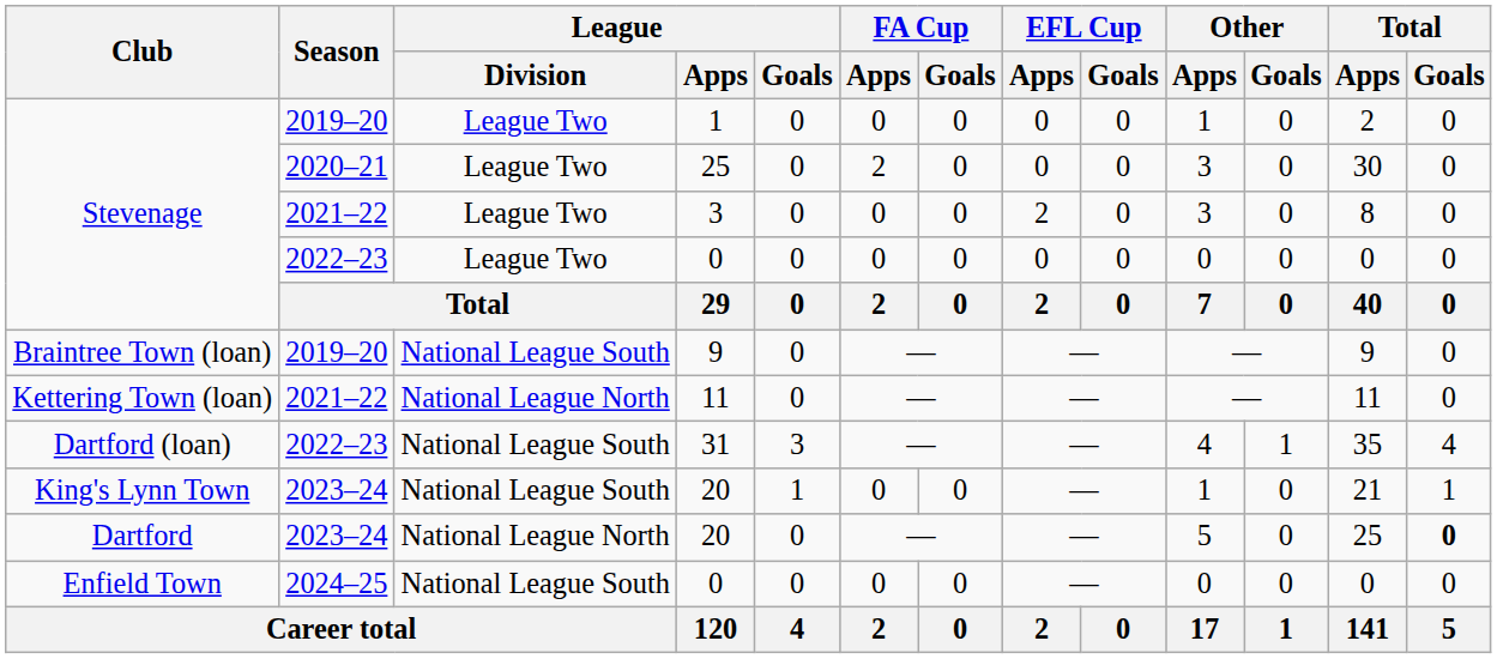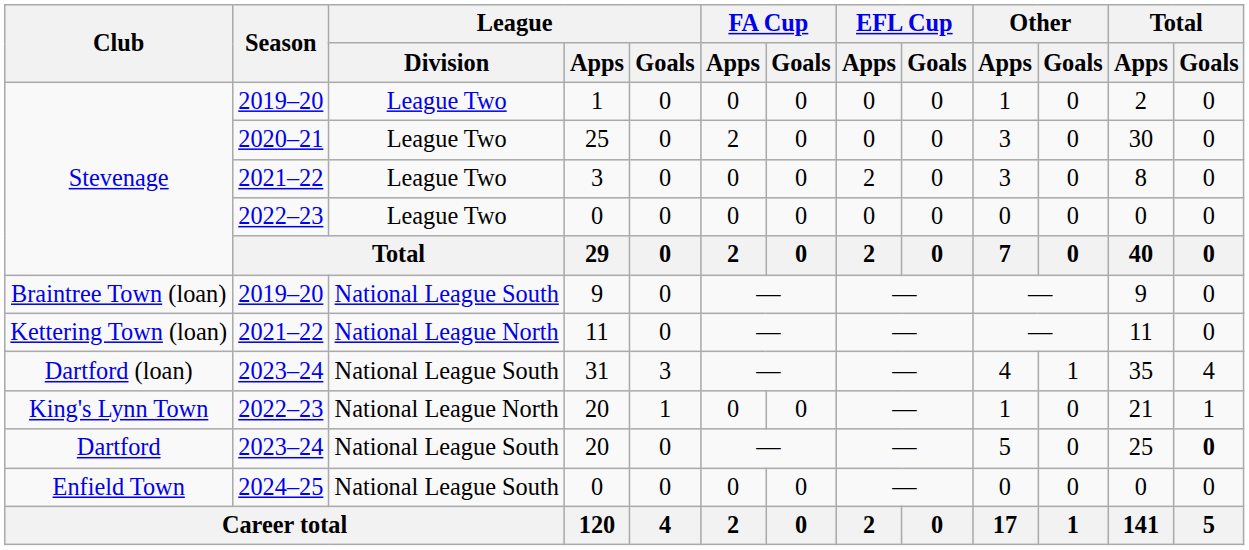31 | Season: 2022–23 -> 2023–24
King's Lynn Town / 20 | Season: 2023–24 -> 2022–23
King's Lynn Town / 20 | League / Division: National League South -> National League North
Dartford / 20 | League / Division: National League North -> National League South
